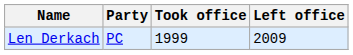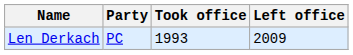Len Derkach | Took office: 1999 -> 1993
